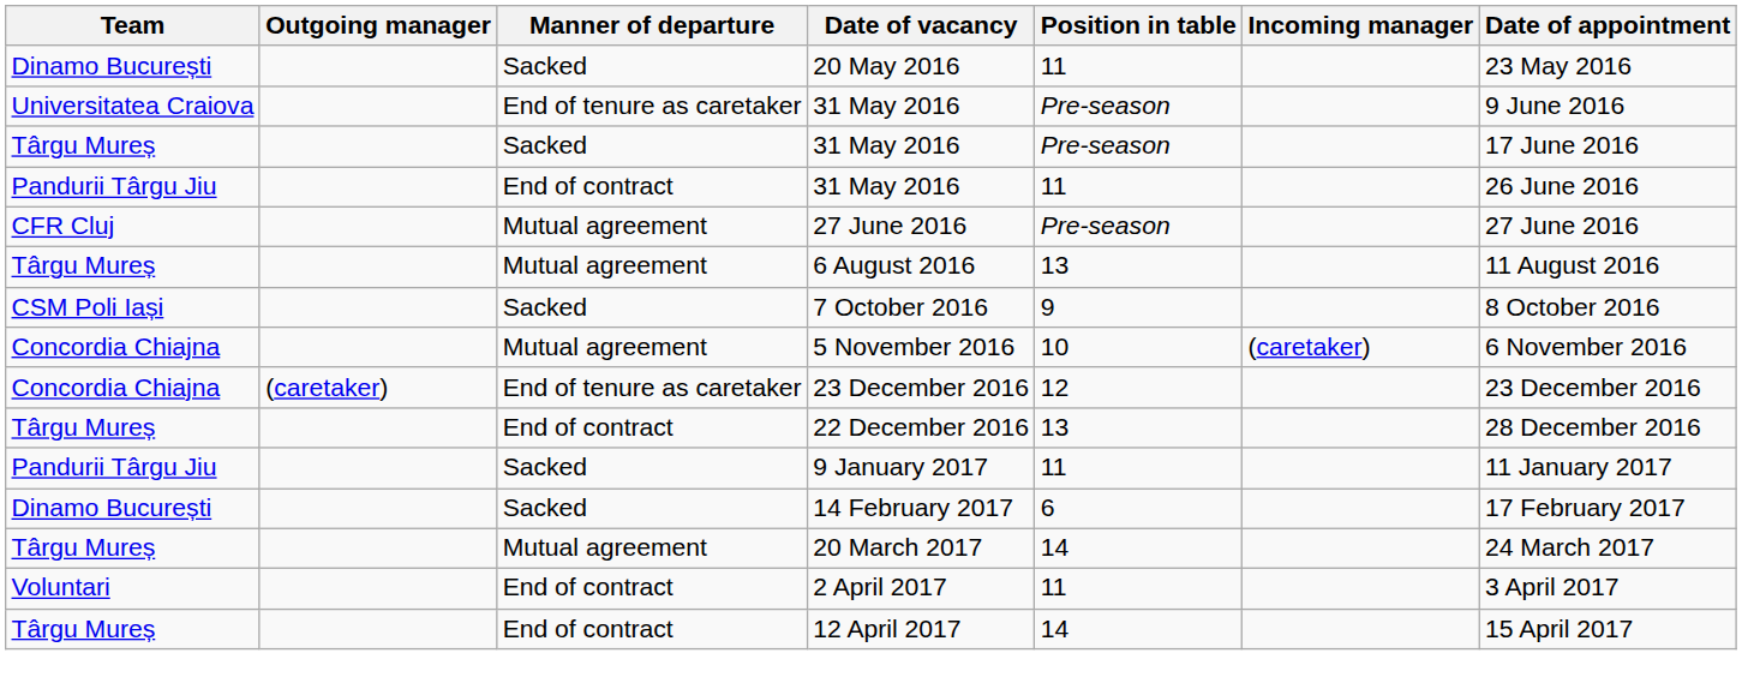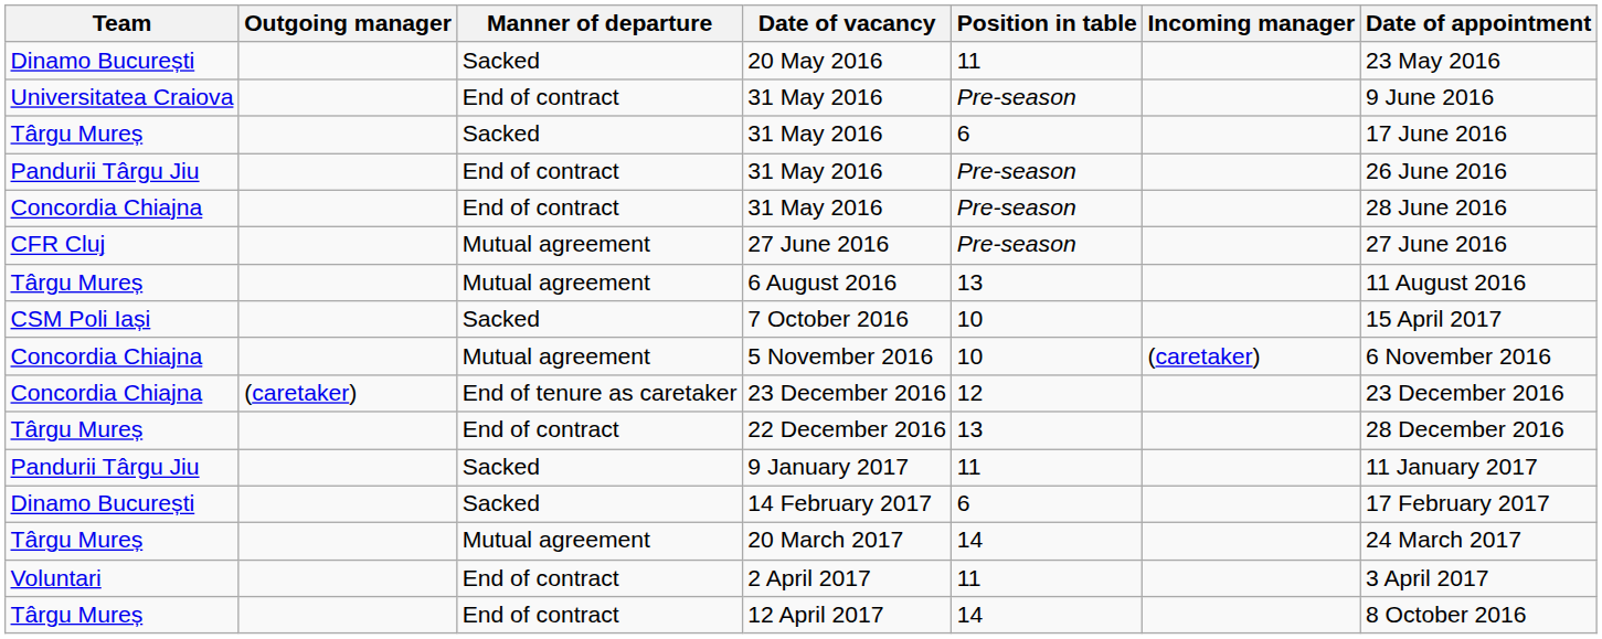Universitatea Craiova / 31 May 2016 | Manner of departure: End of tenure as caretaker -> End of contract
Târgu Mureș / 31 May 2016 | Position in table: Pre-season -> 6
Pandurii Târgu Jiu / 31 May 2016 | Position in table: 11 -> Pre-season
+ row: Concordia Chiajna | End of contract | 31 May 2016 | Pre-season | 28 June 2016
7 October 2016 | Position in table: 9 -> 10
7 October 2016 | Date of appointment: 8 October 2016 -> 15 April 2017
12 April 2017 | Date of appointment: 15 April 2017 -> 8 October 2016
